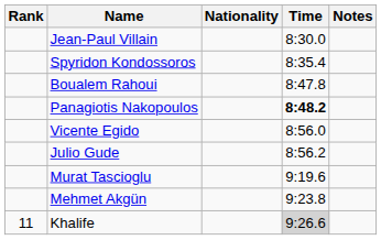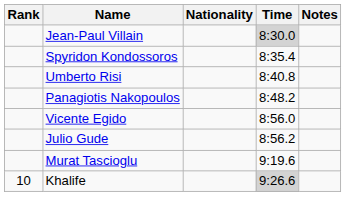Jean-Paul Villain | Time: no background -> lightgrey background
+ row: Umberto Risi | 8:40.8
- row: Boualem Rahoui | 8:47.8
Panagiotis Nakopoulos | Time: bold -> normal
- row: Mehmet Akgün | 9:23.8
Khalife | Rank: 11 -> 10
